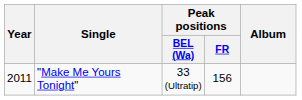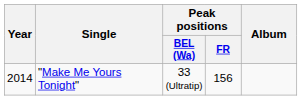"Make Me Yours Tonight" | Year: 2011 -> 2014
